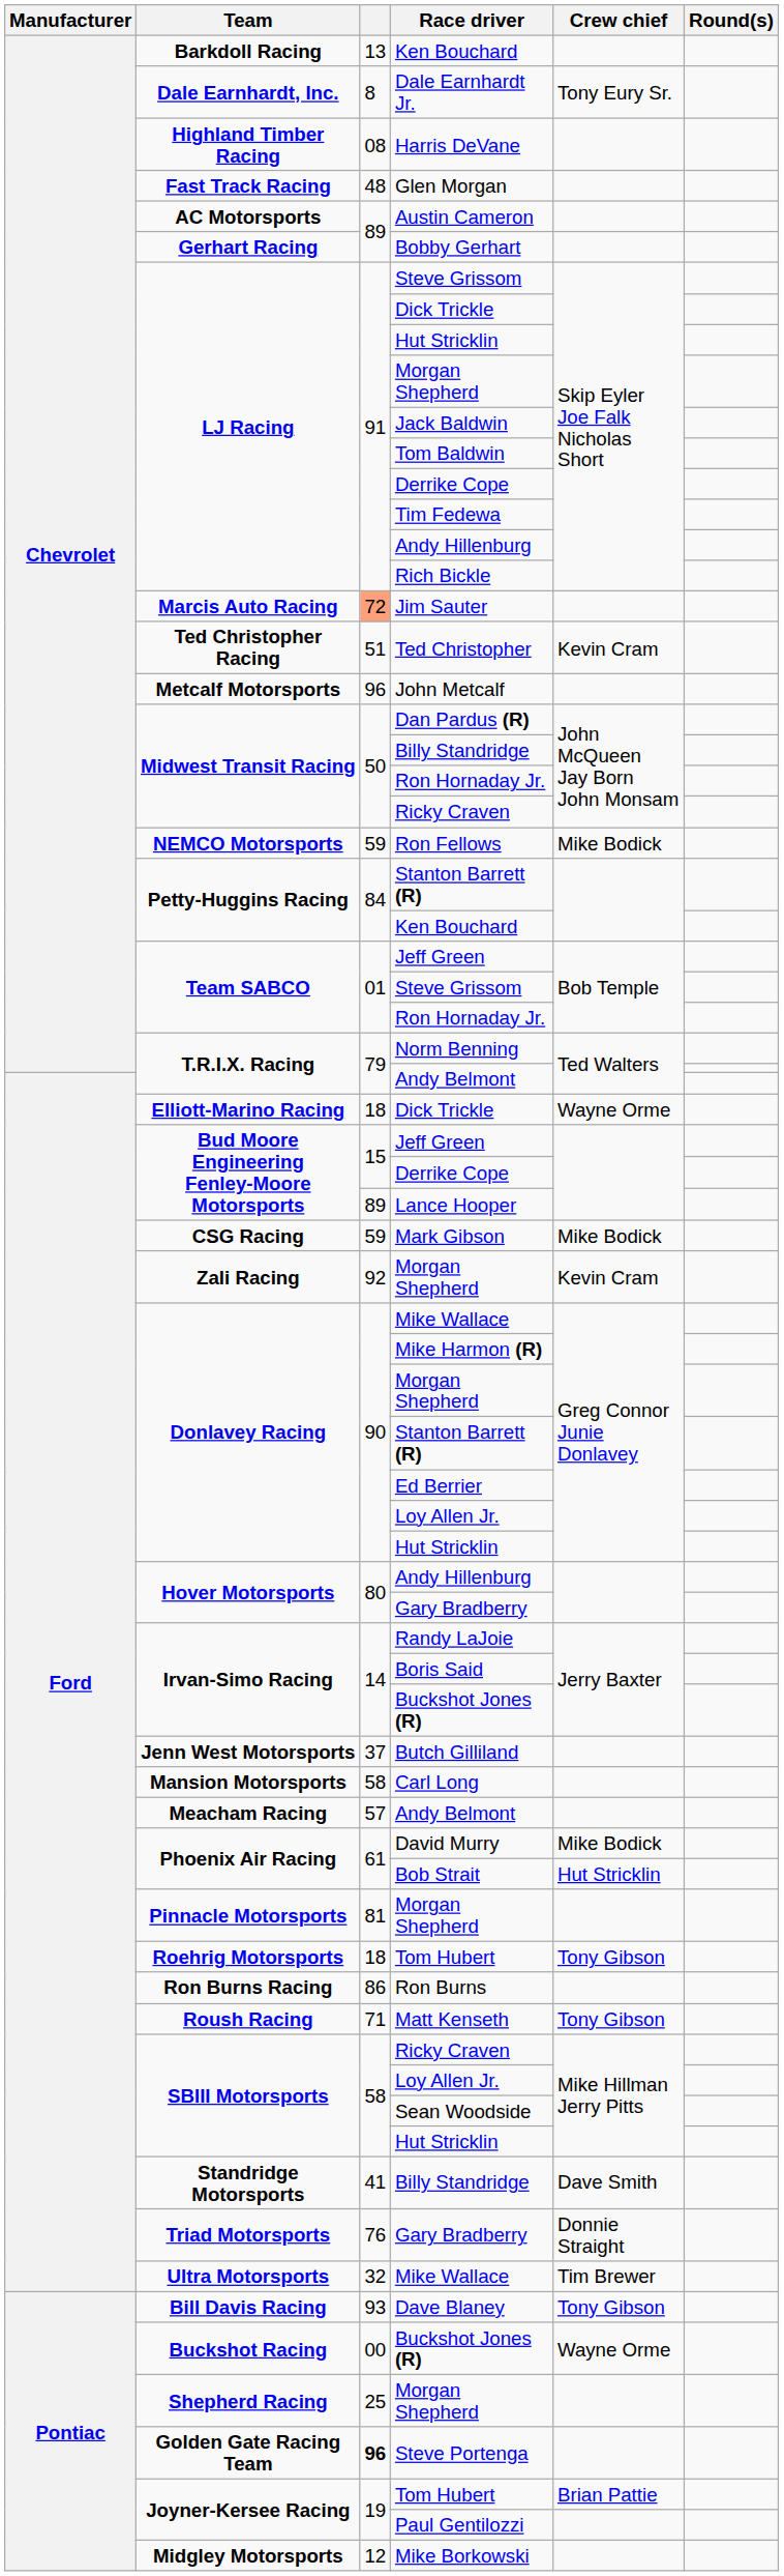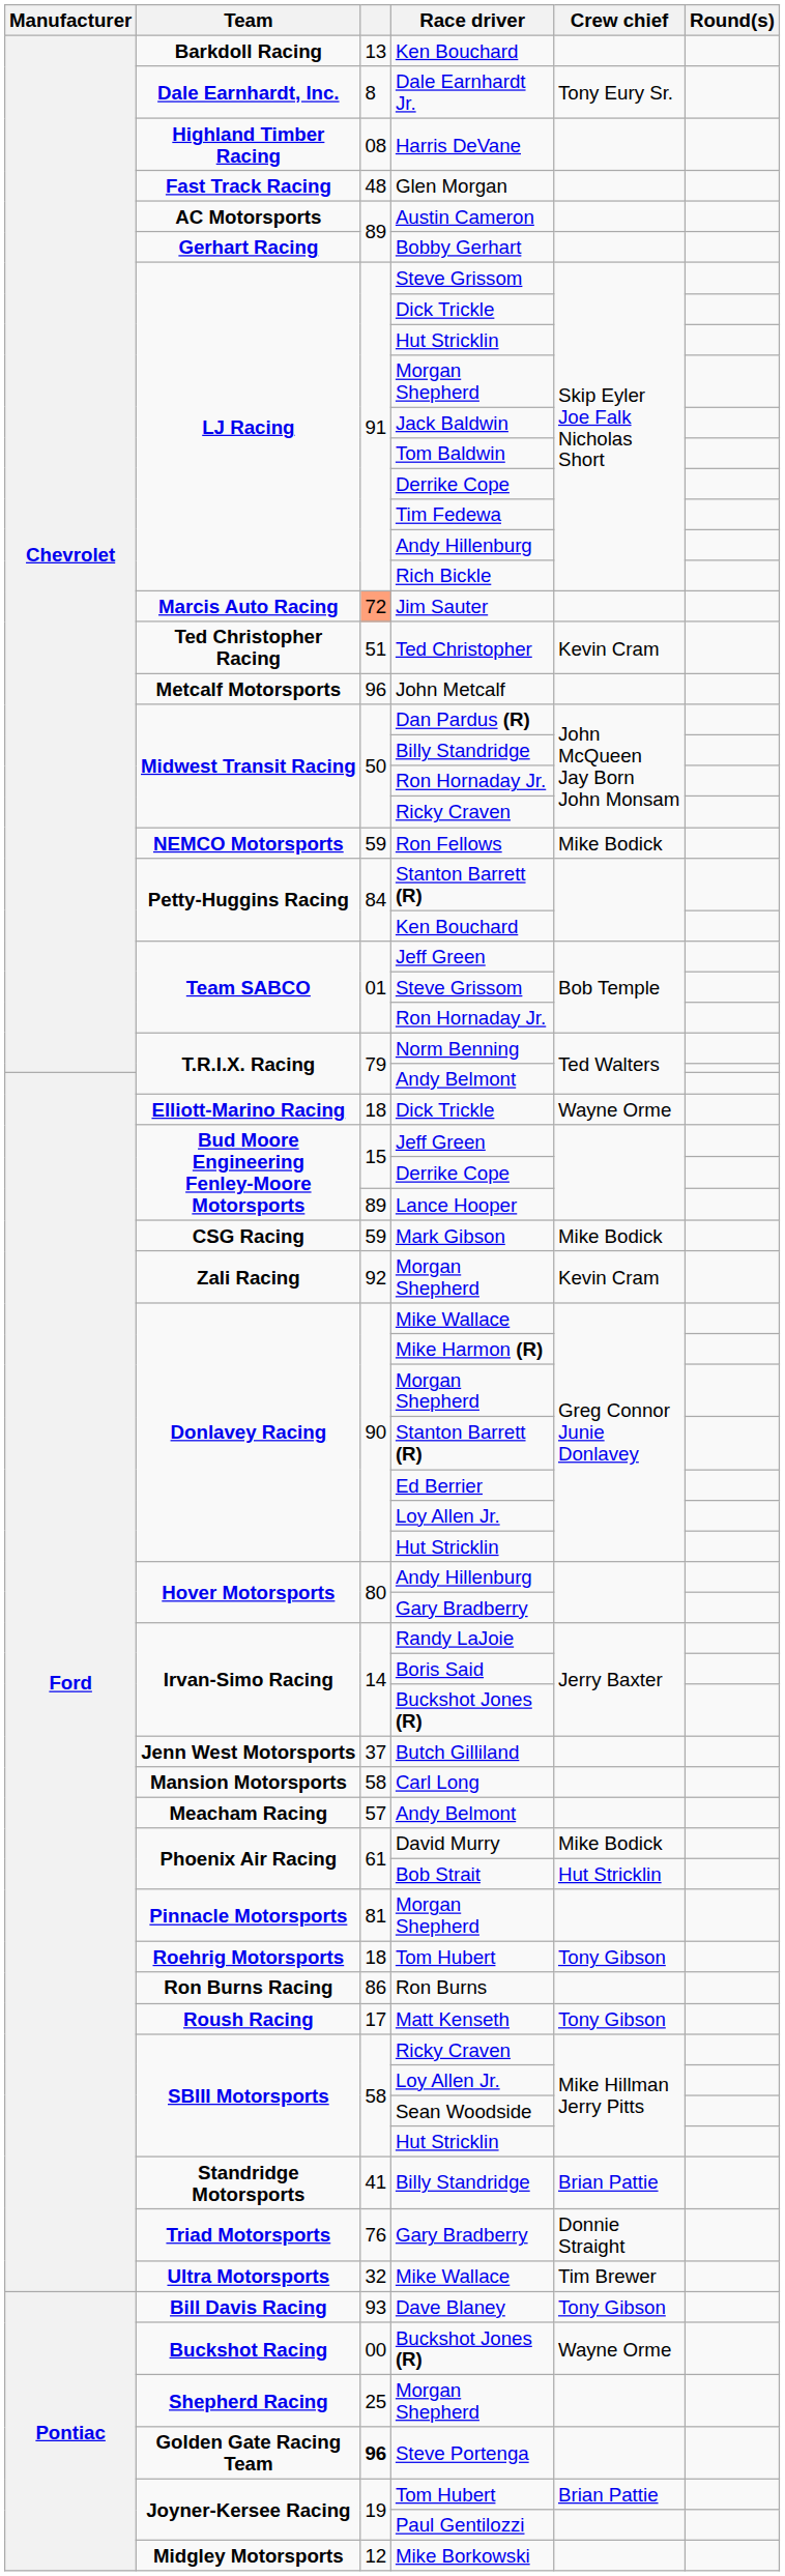Matt Kenseth | column 3: 71 -> 17
Standridge Motorsports / Billy Standridge | Crew chief: Dave Smith -> Brian Pattie
